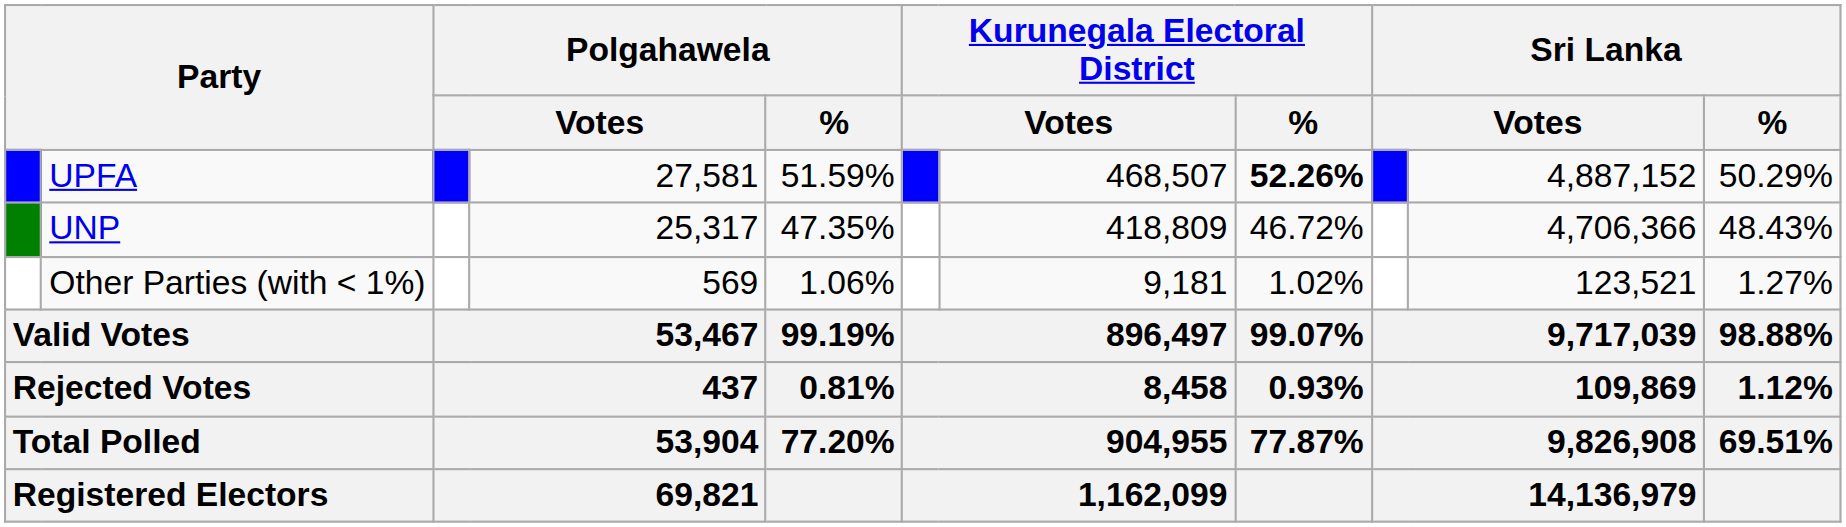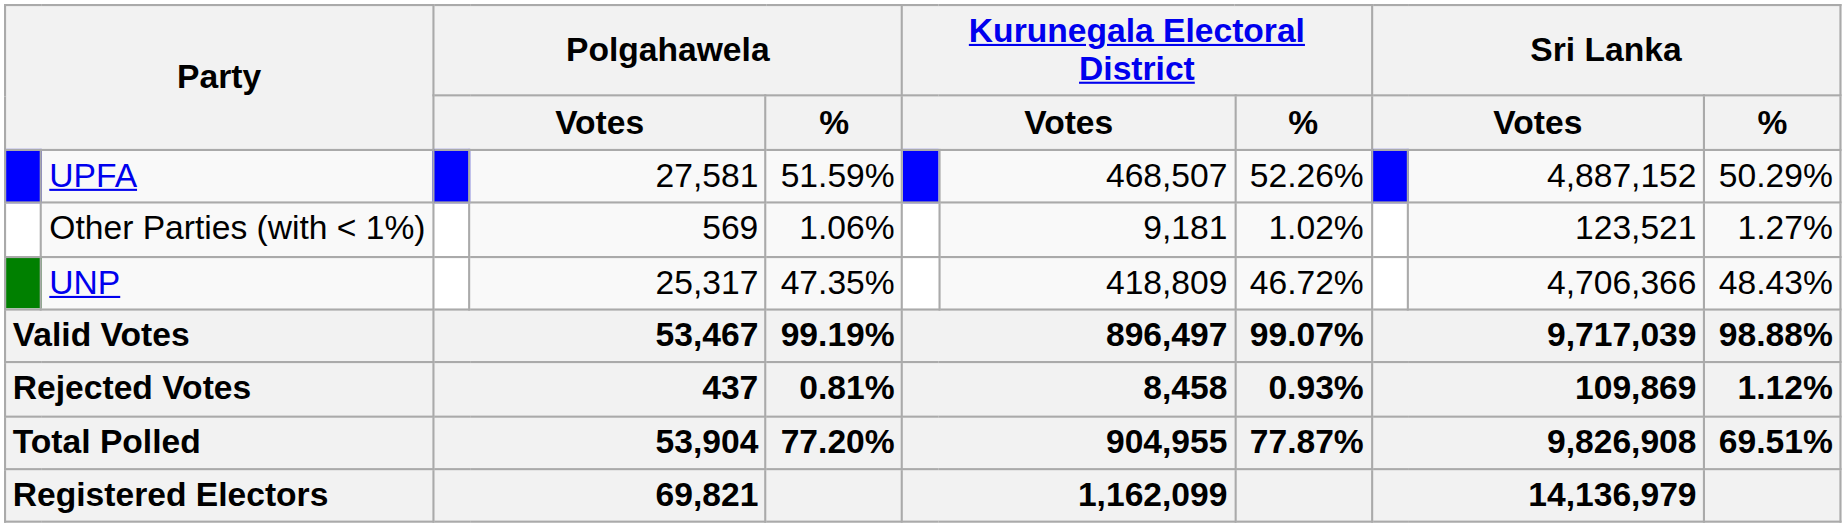UPFA | Kurunegala Electoral District / %: bold -> normal
rows swapped: UNP <-> Other Parties (with < 1%)
